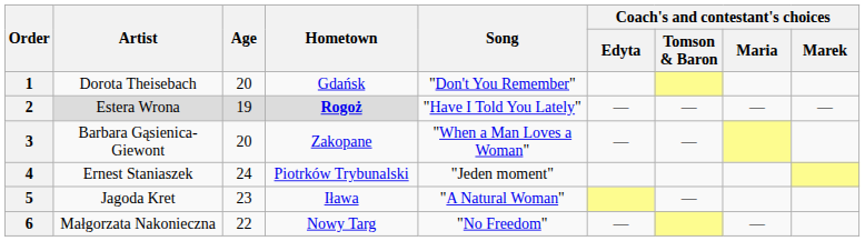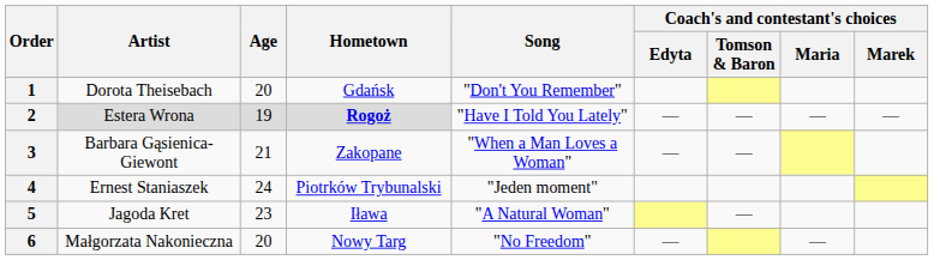3 | Age: 20 -> 21
6 | Age: 22 -> 20
